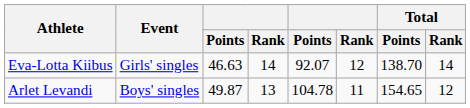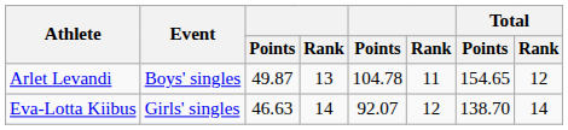rows swapped: Arlet Levandi <-> Eva-Lotta Kiibus
